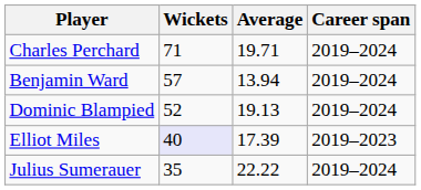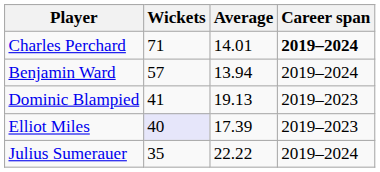Charles Perchard | Average: 19.71 -> 14.01
Charles Perchard | Career span: normal -> bold
Dominic Blampied | Wickets: 52 -> 41
Dominic Blampied | Career span: 2019–2024 -> 2019–2023
